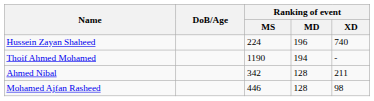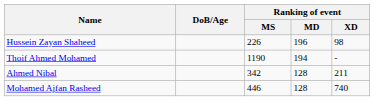Hussein Zayan Shaheed | Ranking of event / MS: 224 -> 226
Hussein Zayan Shaheed | Ranking of event / XD: 740 -> 98
Mohamed Ajfan Rasheed | Ranking of event / XD: 98 -> 740
